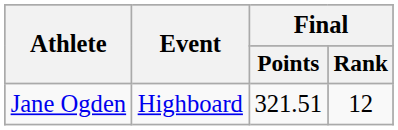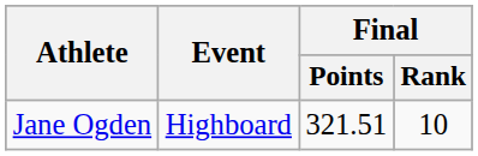Jane Ogden | Final / Rank: 12 -> 10
